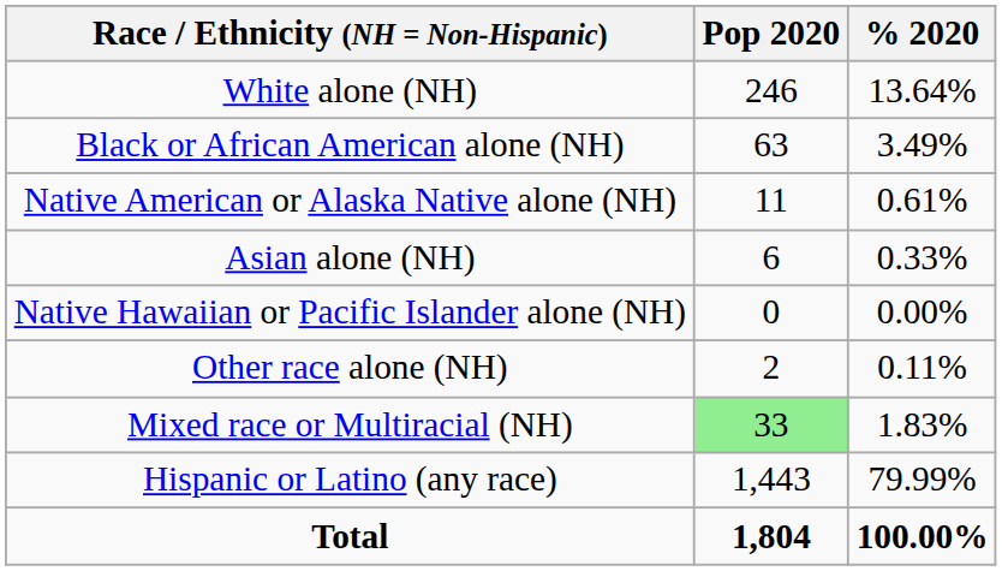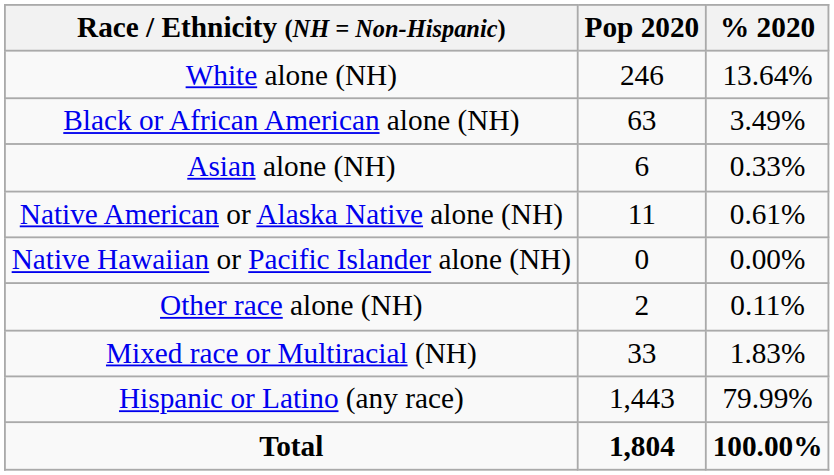rows swapped: Native American or Alaska Native alone (NH) <-> Asian alone (NH)
Mixed race or Multiracial (NH) | Pop 2020: lightgreen background -> no background
